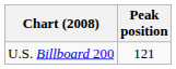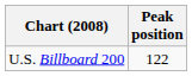U.S. Billboard 200 | Peak position: 121 -> 122
